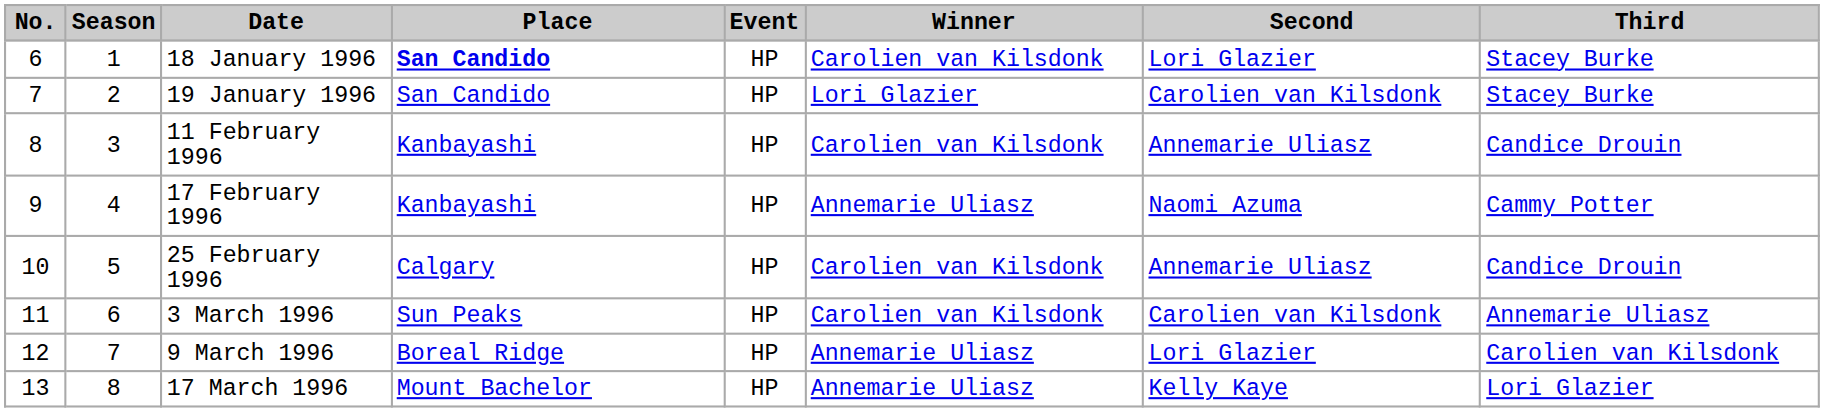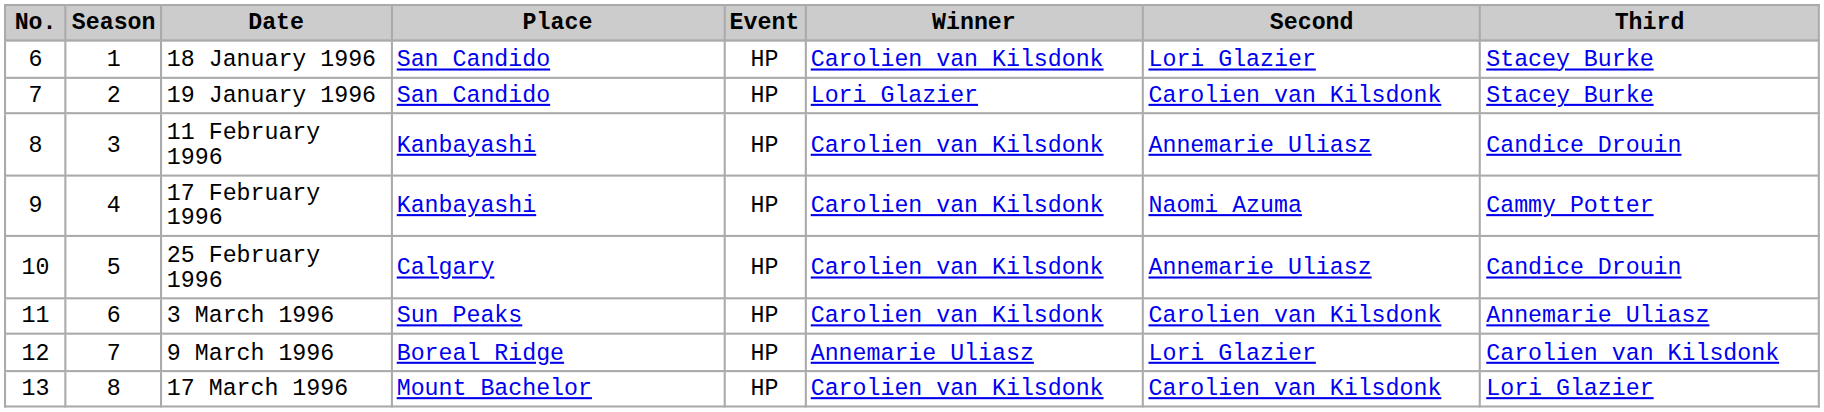18 January 1996 | Place: bold -> normal
17 February 1996 | Winner: Annemarie Uliasz -> Carolien van Kilsdonk
17 March 1996 | Winner: Annemarie Uliasz -> Carolien van Kilsdonk
17 March 1996 | Second: Kelly Kaye -> Carolien van Kilsdonk
